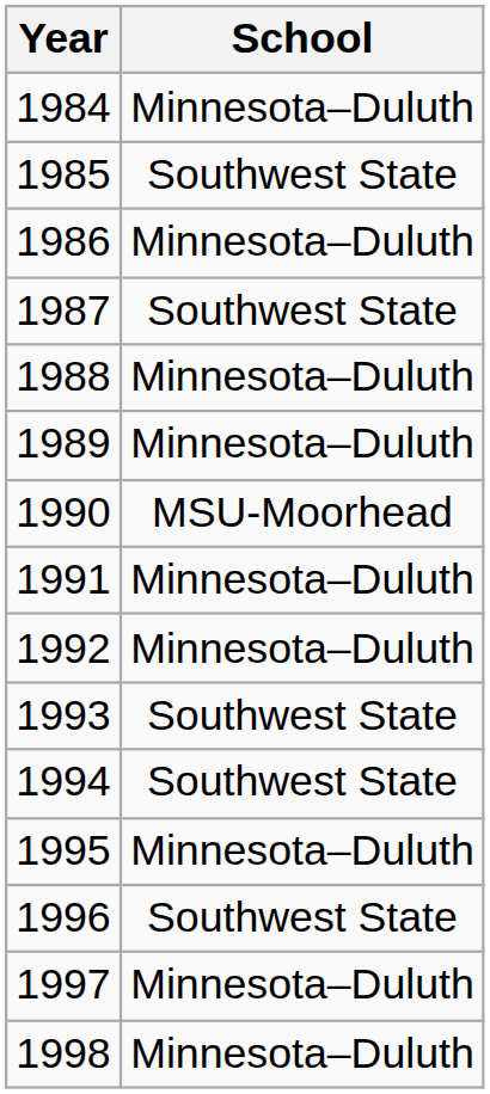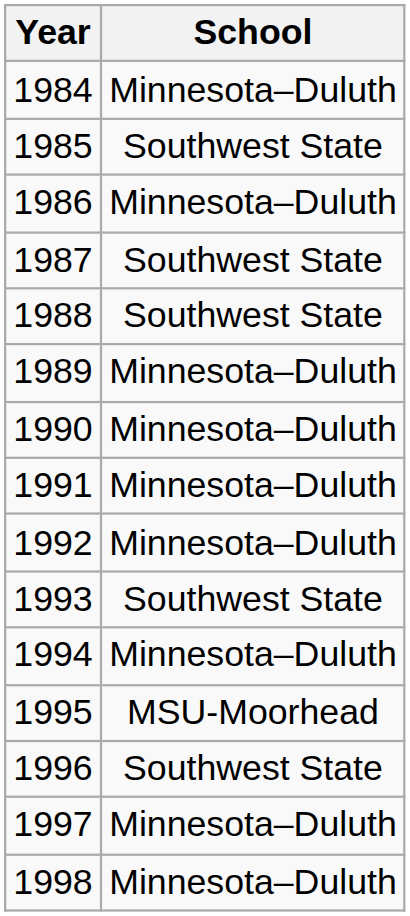1988 | School: Minnesota–Duluth -> Southwest State
1990 | School: MSU-Moorhead -> Minnesota–Duluth
1994 | School: Southwest State -> Minnesota–Duluth
1995 | School: Minnesota–Duluth -> MSU-Moorhead
